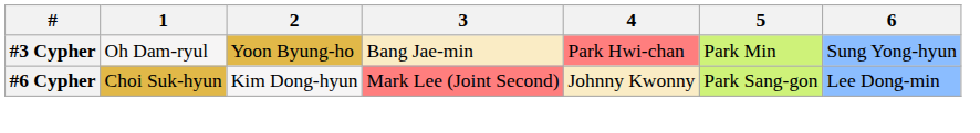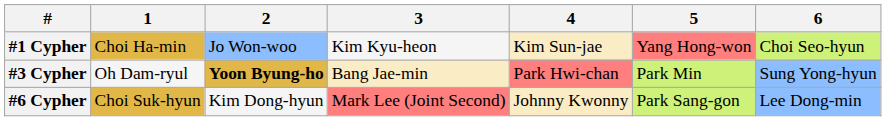+ row: #1 Cypher | Choi Ha-min | Jo Won-woo | Kim Kyu-heon | Kim Sun-jae | Yang Hong-won | Choi Seo-hyun
#3 Cypher | 2: normal -> bold
